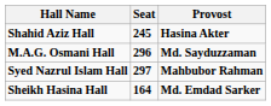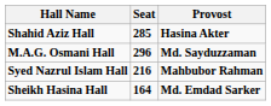Shahid Aziz Hall | Seat: 245 -> 285
Syed Nazrul Islam Hall | Seat: 297 -> 216
